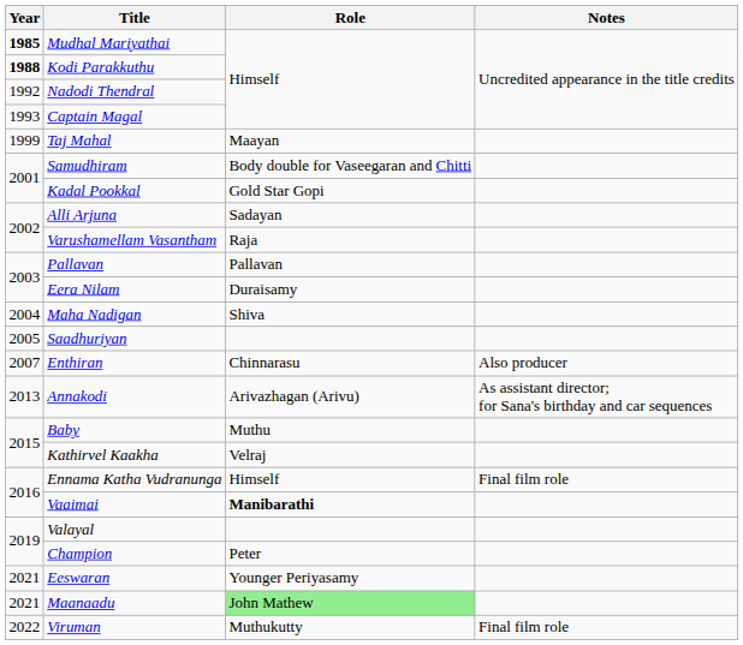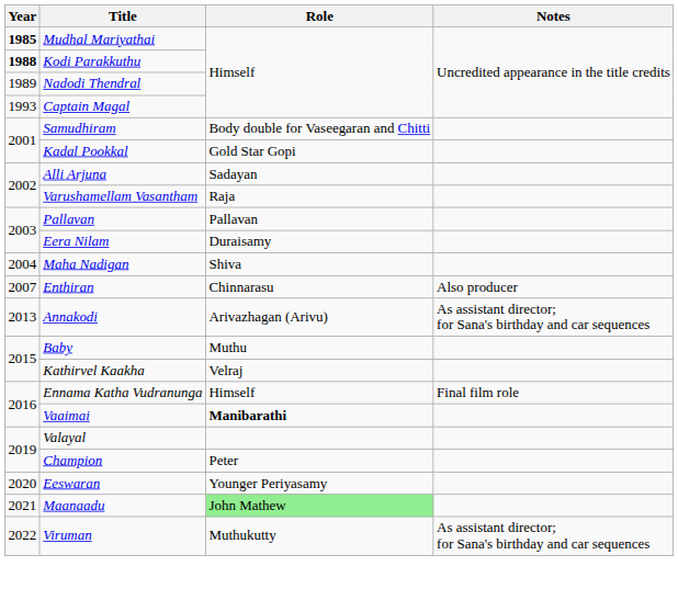Nadodi Thendral | Year: 1992 -> 1989
- row: 1999 | Taj Mahal | Maayan
- row: 2005 | Saadhuriyan
Eeswaran | Year: 2021 -> 2020
Viruman | Notes: Final film role -> As assistant director; for Sana's birthday and car sequences
